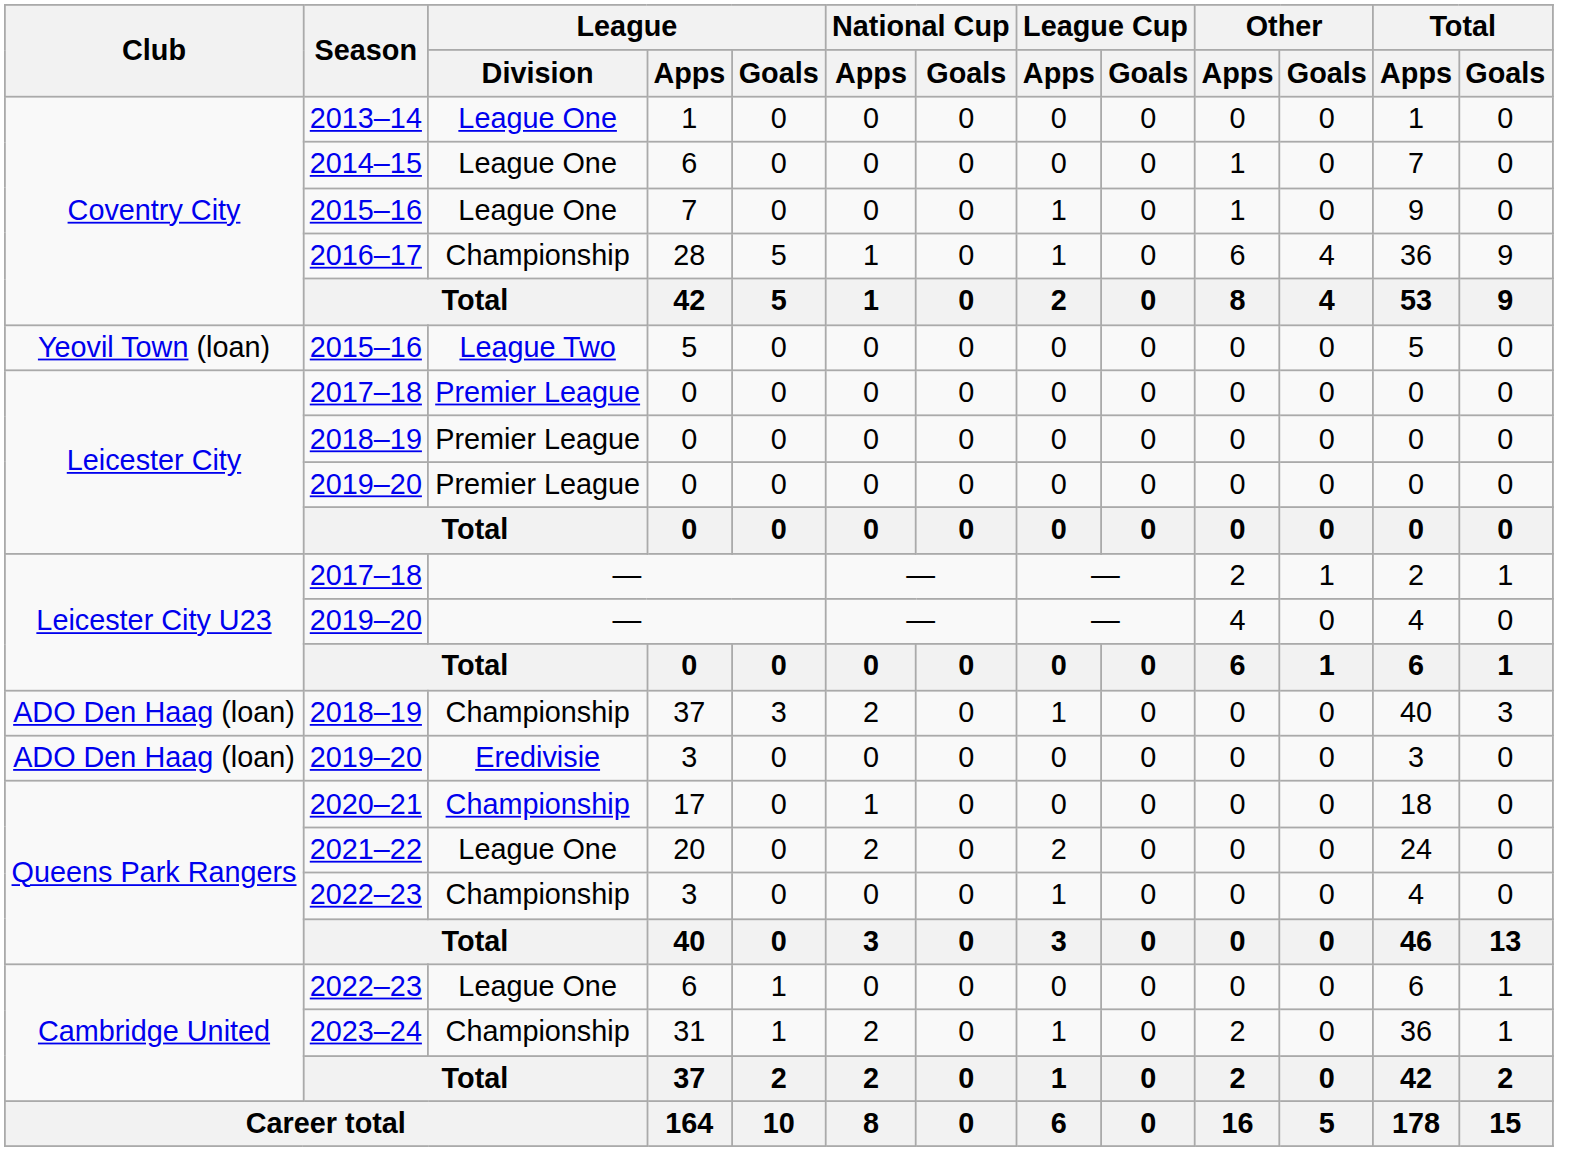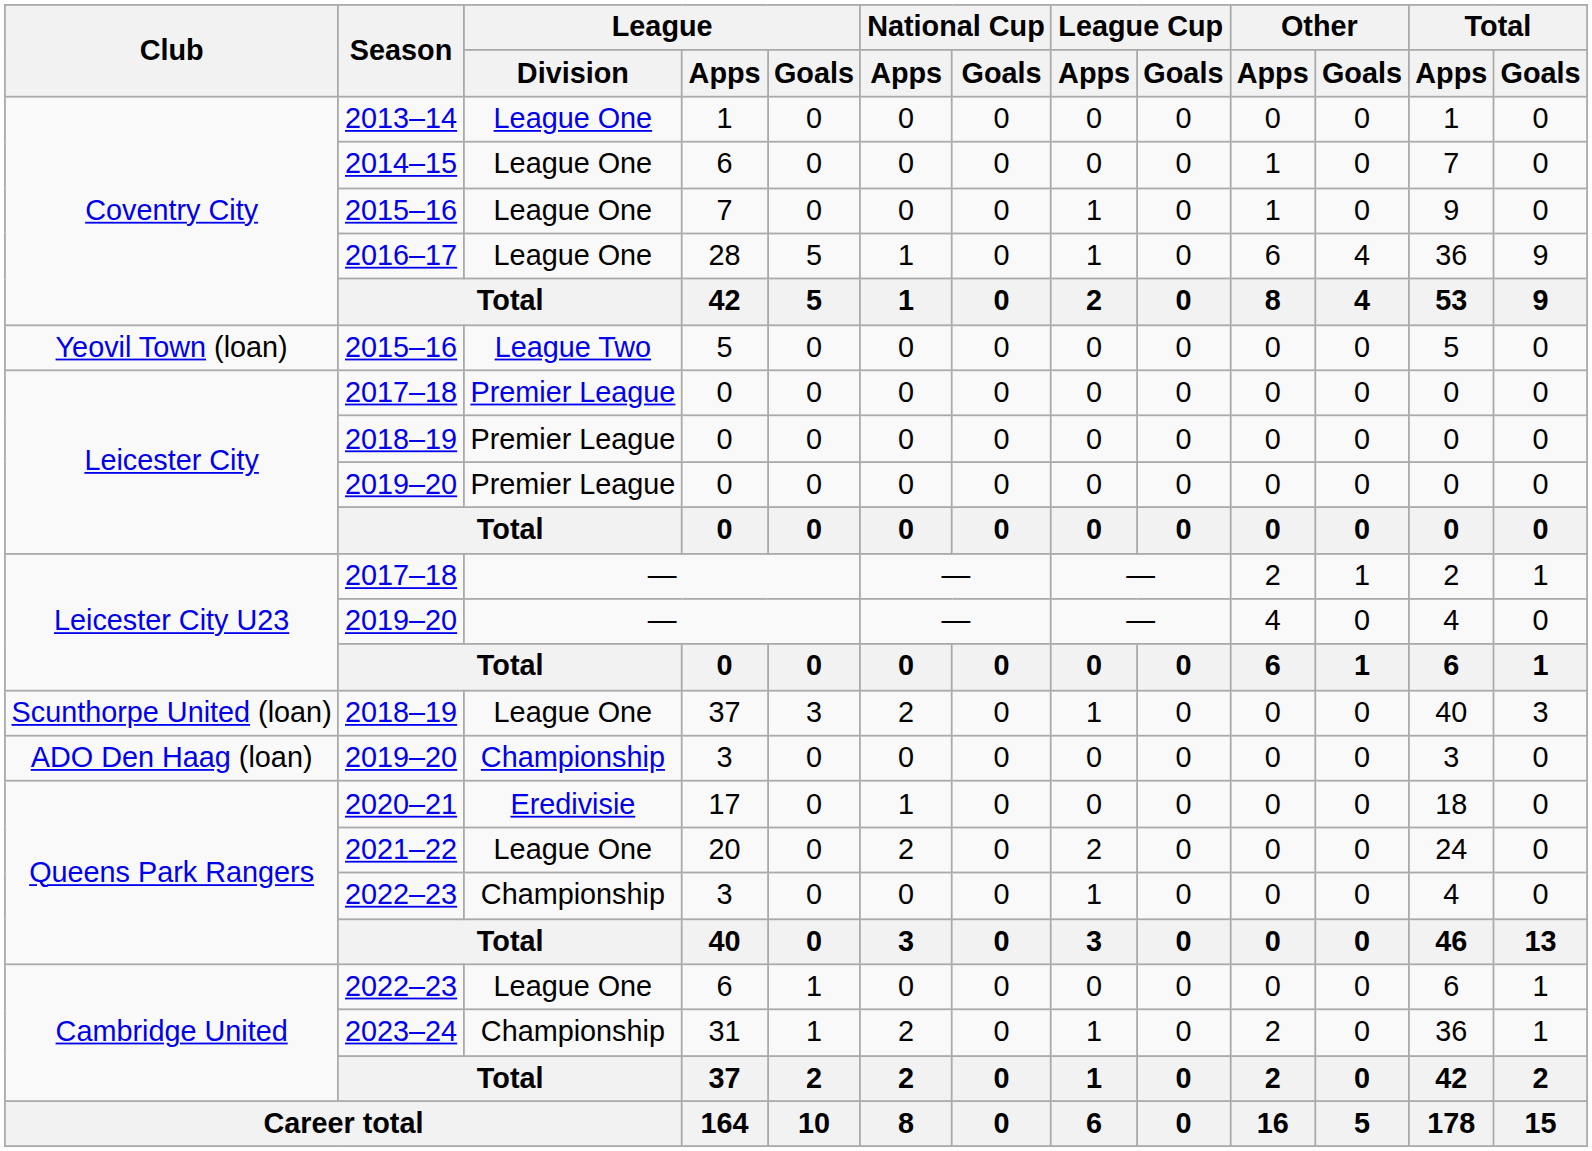28 | League / Division: Championship -> League One
2018–19 / 37 | Club: ADO Den Haag (loan) -> Scunthorpe United (loan)
2018–19 / 37 | League / Division: Championship -> League One
2019–20 / 3 | League / Division: Eredivisie -> Championship
17 | League / Division: Championship -> Eredivisie
